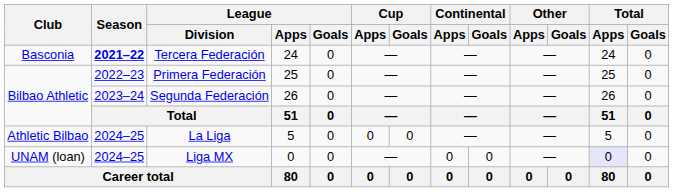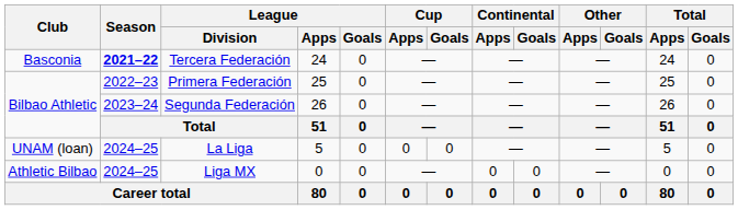La Liga | Club: Athletic Bilbao -> UNAM (loan)
Liga MX | Club: UNAM (loan) -> Athletic Bilbao
Liga MX | Total / Apps: lavender background -> no background
